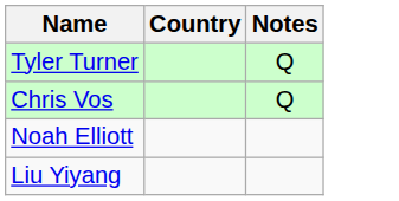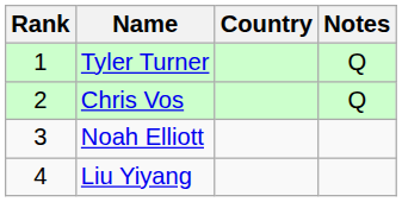+ column: Rank | 1 | 2 | 3 | 4
